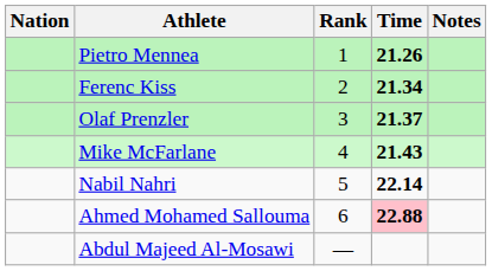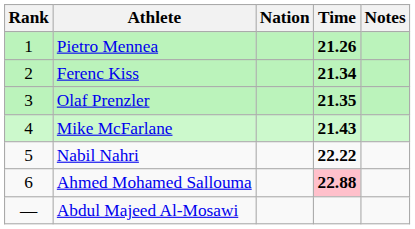columns swapped: Rank <-> Nation
Olaf Prenzler | Time: 21.37 -> 21.35
Nabil Nahri | Time: 22.14 -> 22.22
